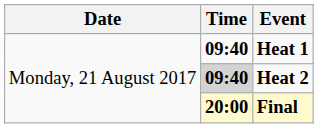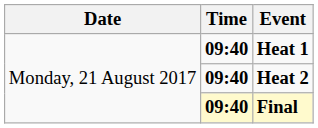Heat 2 | Time: lightgrey background -> no background
Final | Time: 20:00 -> 09:40
